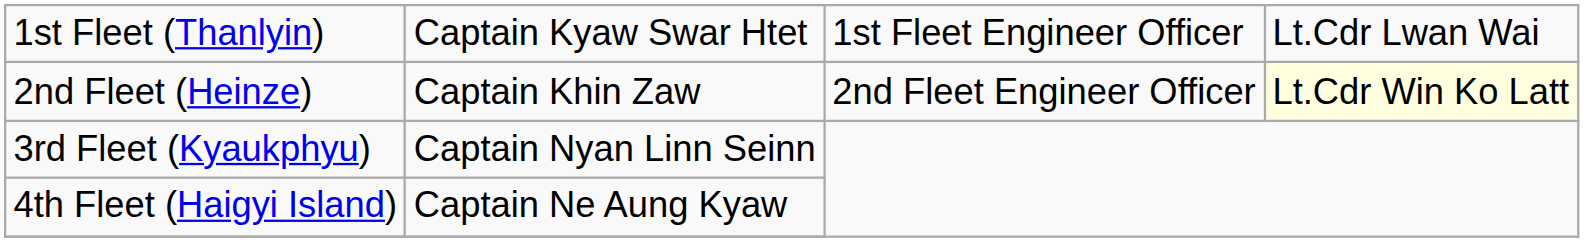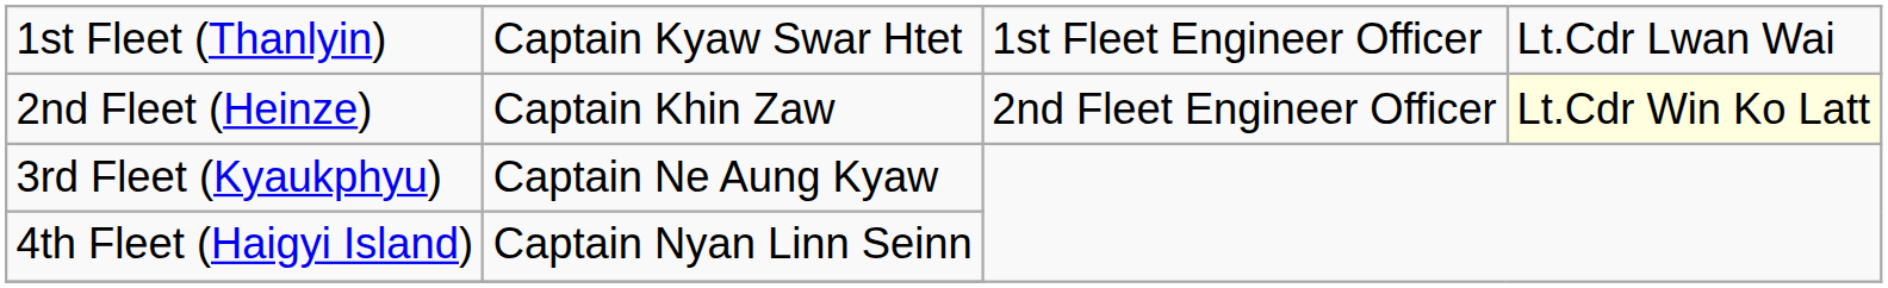3rd Fleet (Kyaukphyu) | column 2: Captain Nyan Linn Seinn -> Captain Ne Aung Kyaw
4th Fleet (Haigyi Island) | column 2: Captain Ne Aung Kyaw -> Captain Nyan Linn Seinn
